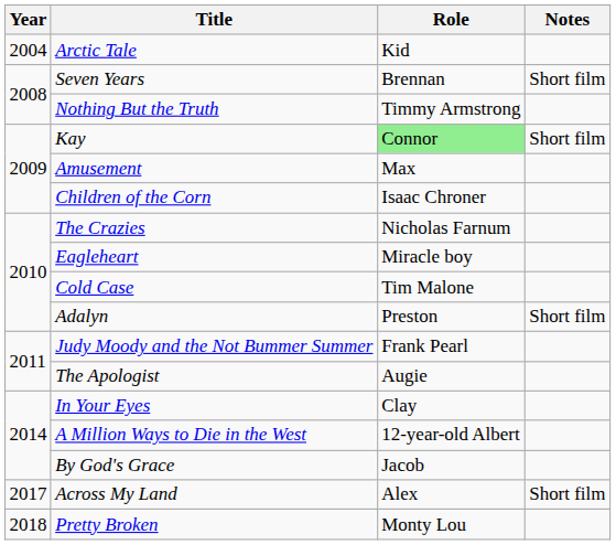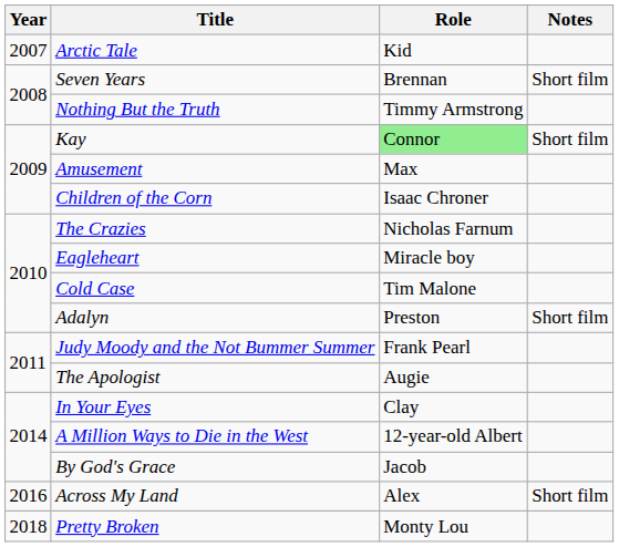Arctic Tale | Year: 2004 -> 2007
Across My Land | Year: 2017 -> 2016
